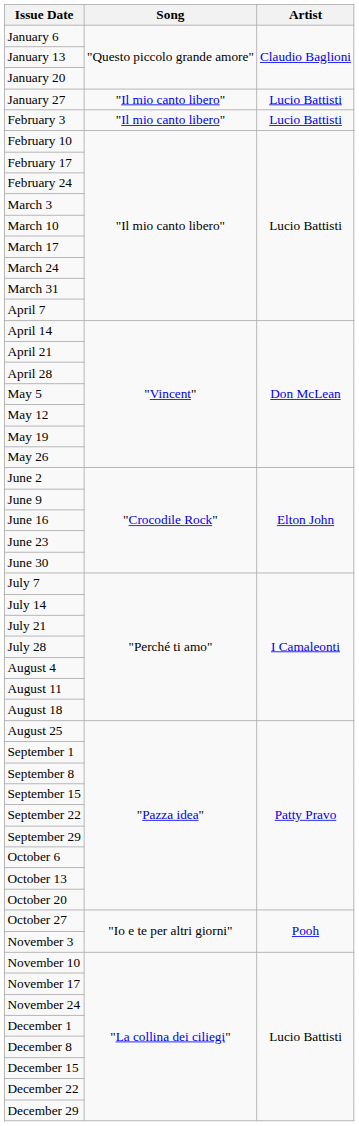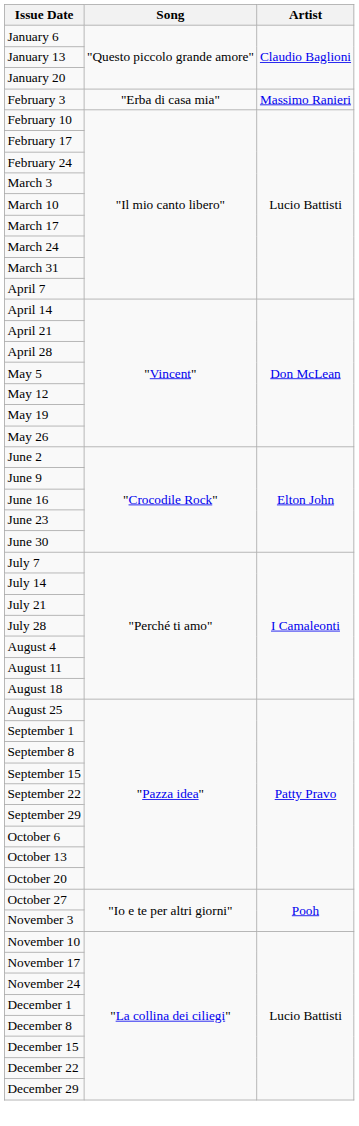- row: January 27 | "Il mio canto libero" | Lucio Battisti
February 3 | Song: "Il mio canto libero" -> "Erba di casa mia"
February 3 | Artist: Lucio Battisti -> Massimo Ranieri
